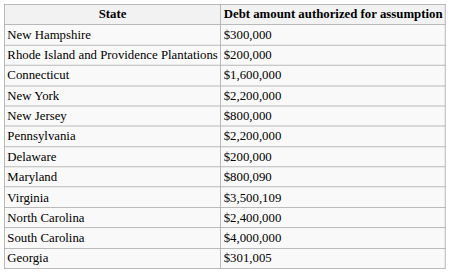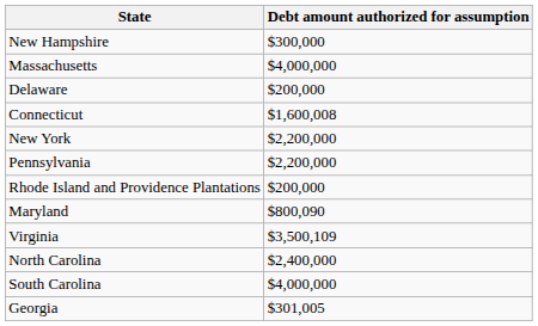+ row: Massachusetts | $4,000,000
rows swapped: Rhode Island and Providence Plantations <-> Delaware
Connecticut | Debt amount authorized for assumption: $1,600,000 -> $1,600,008
- row: New Jersey | $800,000
